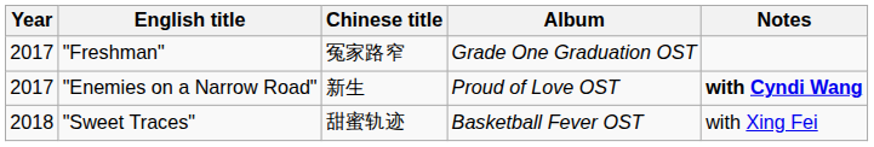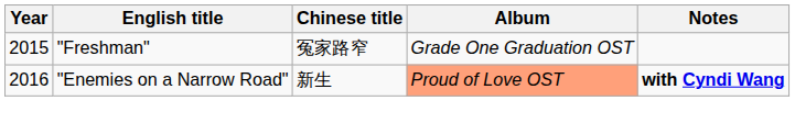"Freshman" | Year: 2017 -> 2015
"Enemies on a Narrow Road" | Year: 2017 -> 2016
"Enemies on a Narrow Road" | Album: no background -> lightsalmon background
- row: 2018 | "Sweet Traces" | 甜蜜轨迹 | Basketball Fever OST | with Xing Fei
